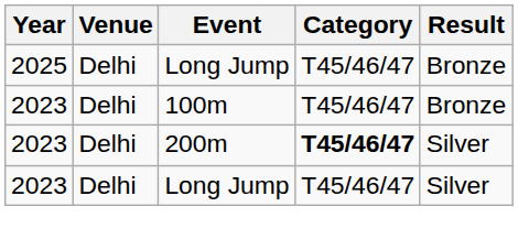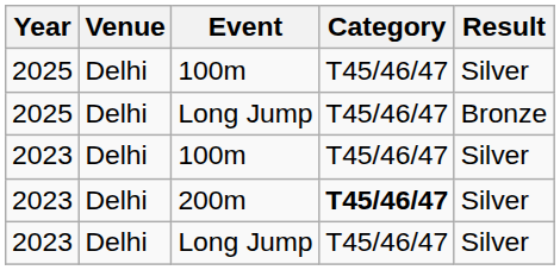+ row: 2025 | Delhi | 100m | T45/46/47 | Silver
2023 / 100m | Result: Bronze -> Silver
